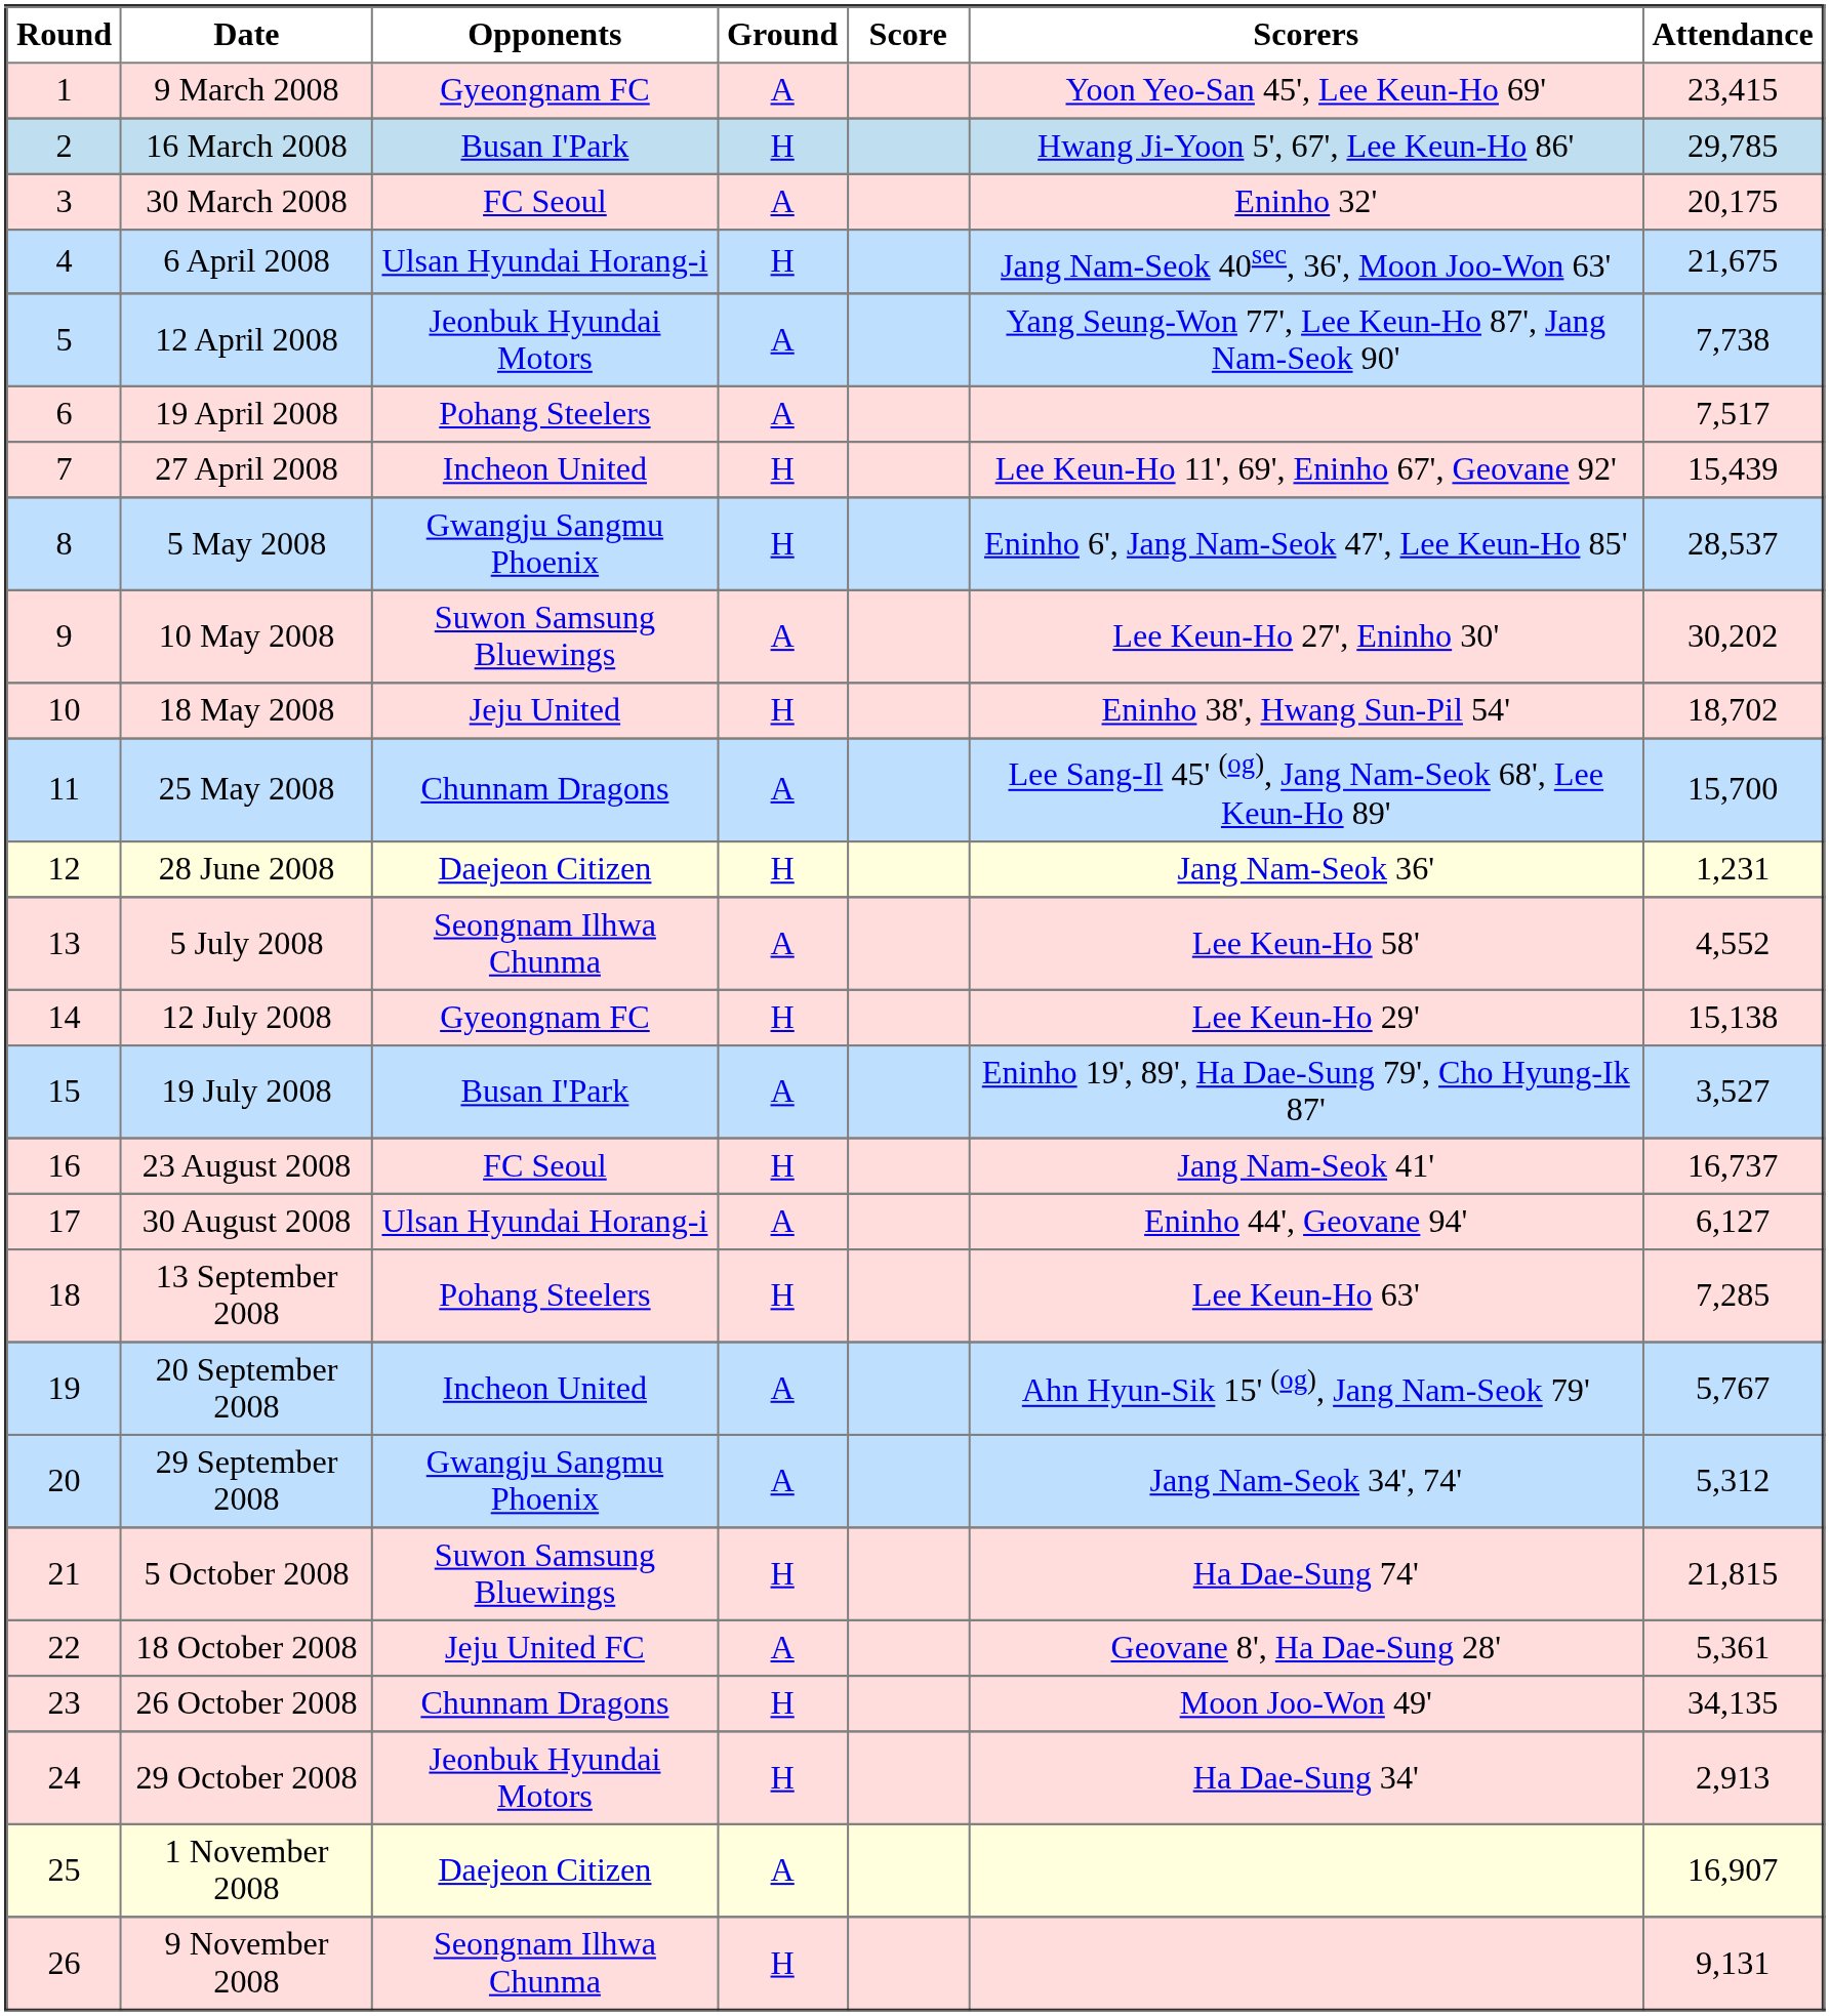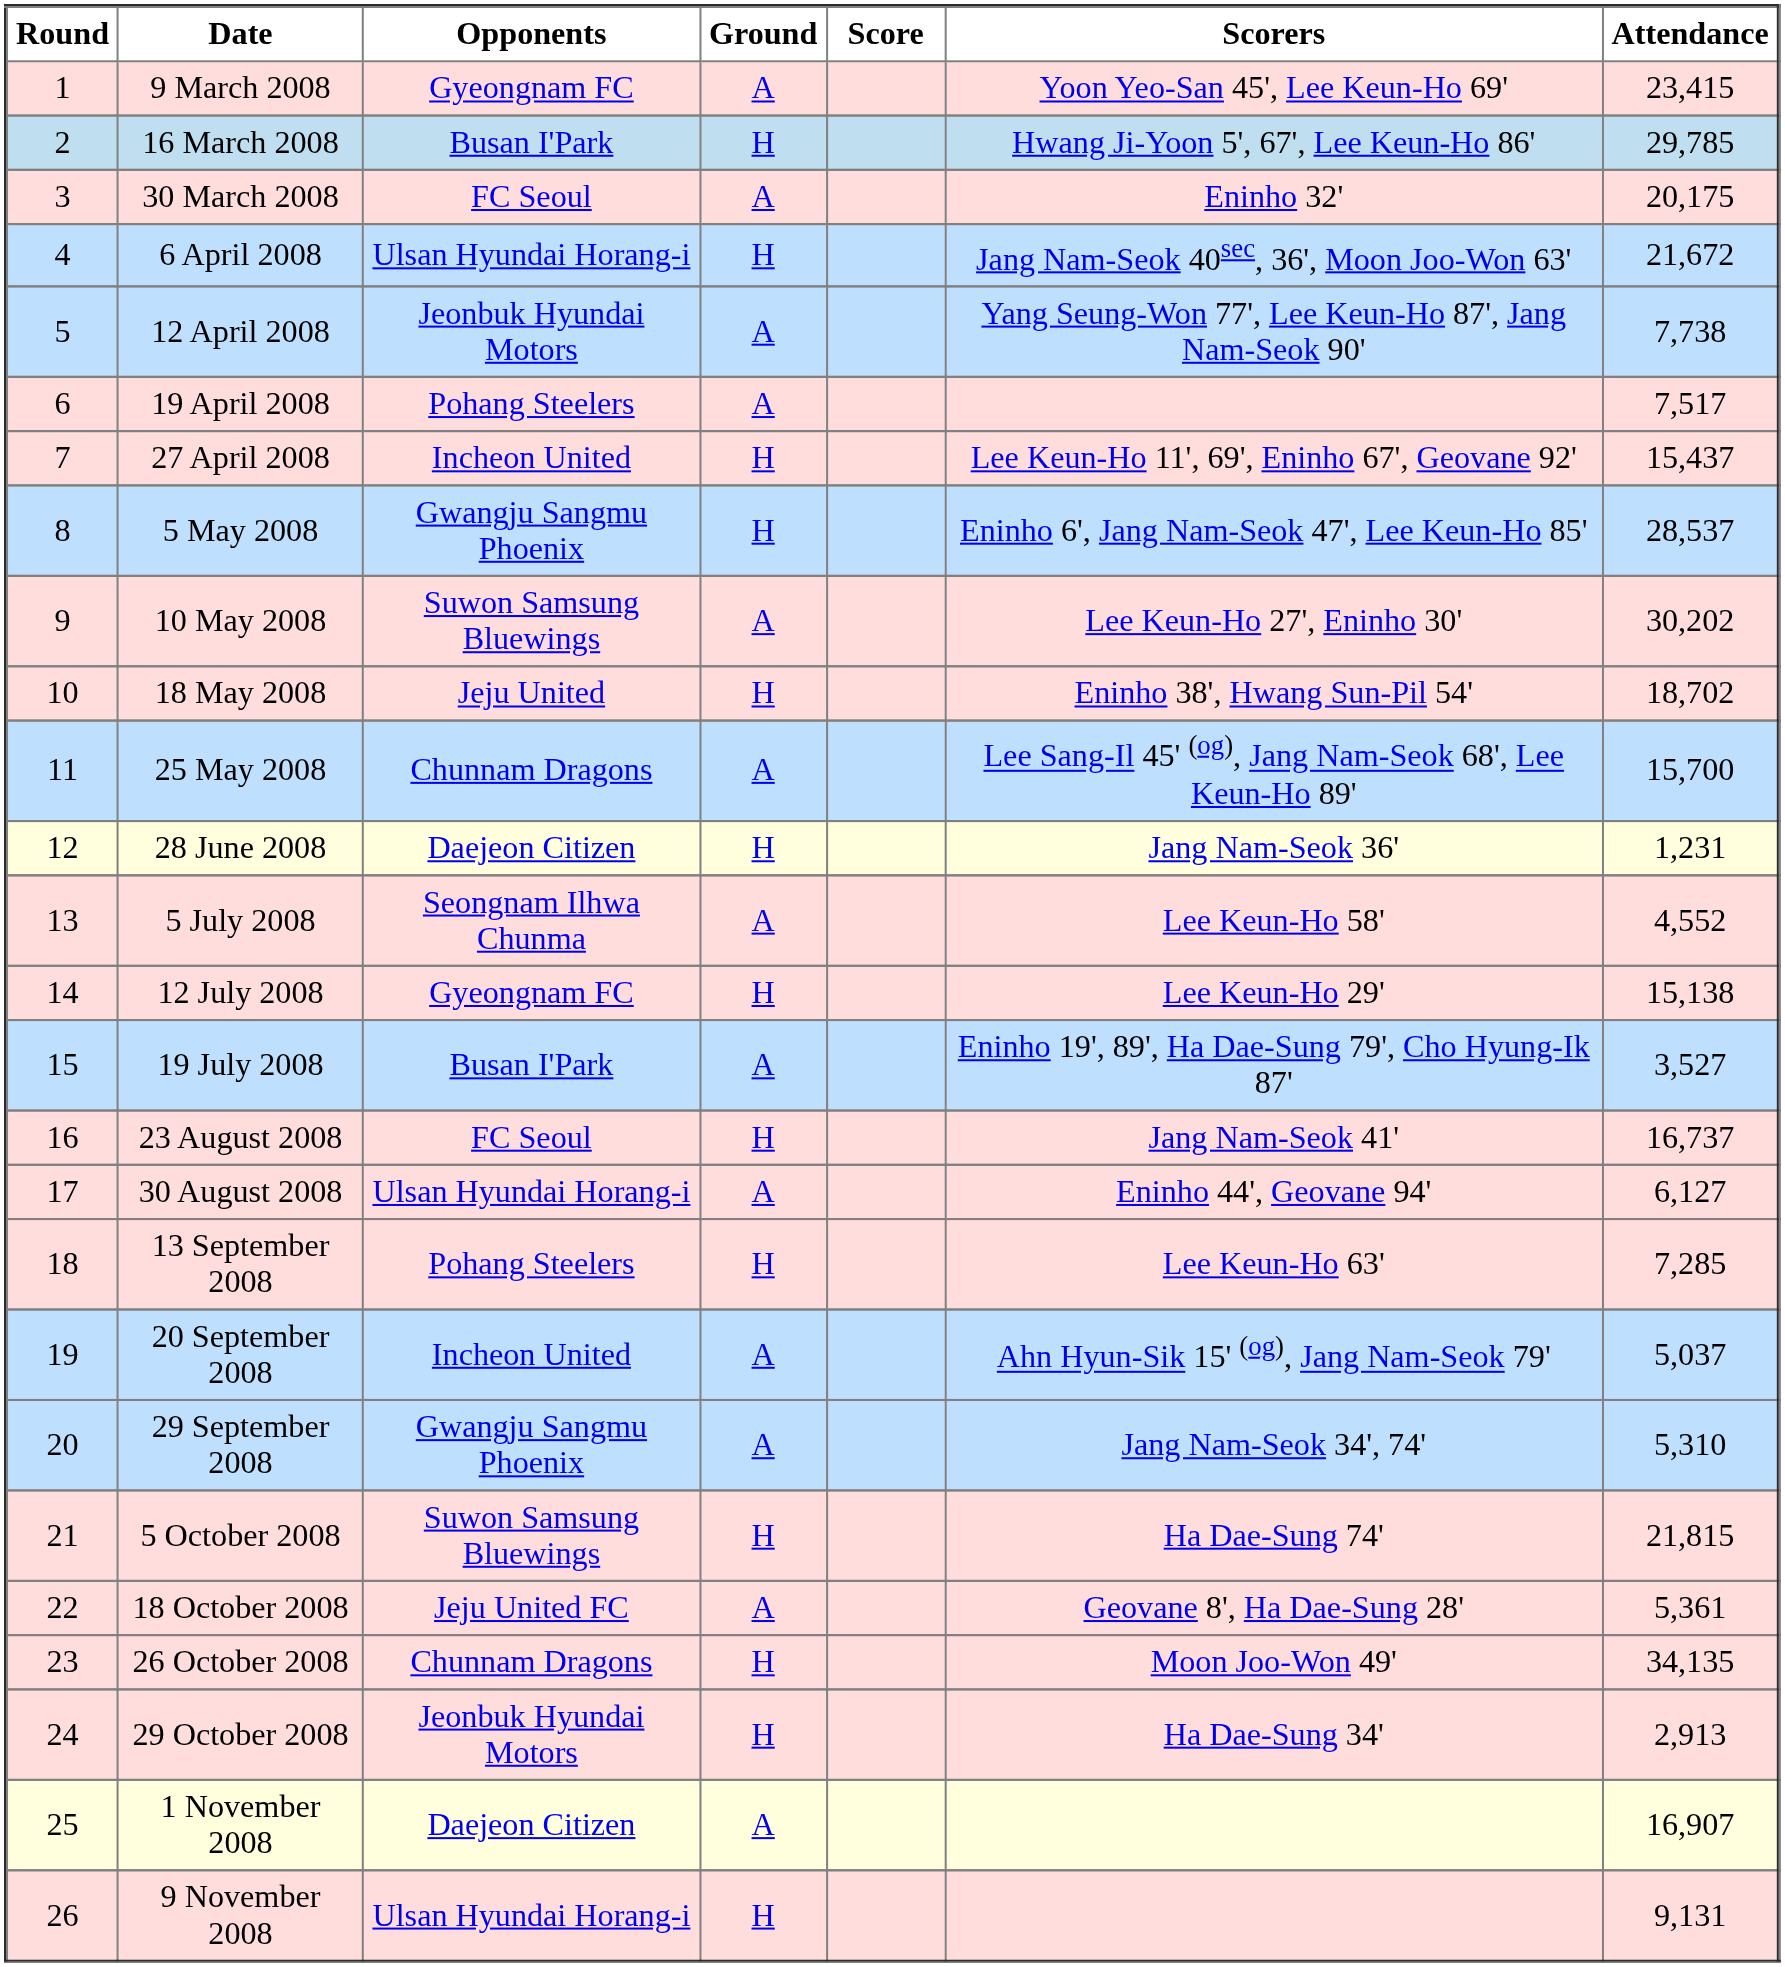6 April 2008 | Attendance: 21,675 -> 21,672
27 April 2008 | Attendance: 15,439 -> 15,437
20 September 2008 | Attendance: 5,767 -> 5,037
29 September 2008 | Attendance: 5,312 -> 5,310
9 November 2008 | Opponents: Seongnam Ilhwa Chunma -> Ulsan Hyundai Horang-i
